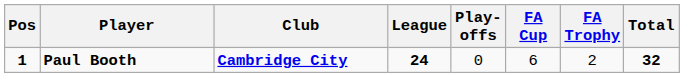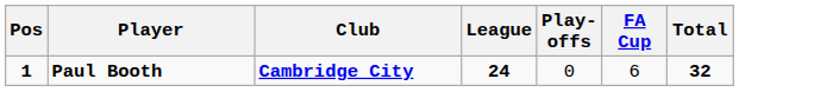- column: FA Trophy | 2
